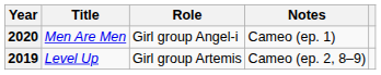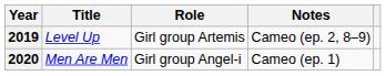rows swapped: 2019 <-> 2020
